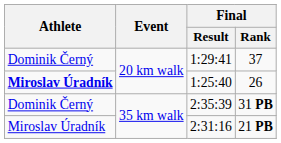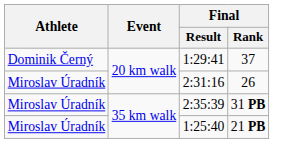26 | Athlete: bold -> normal
26 | Final / Result: 1:25:40 -> 2:31:16
31 PB | Athlete: Dominik Černý -> Miroslav Úradník
21 PB | Final / Result: 2:31:16 -> 1:25:40
